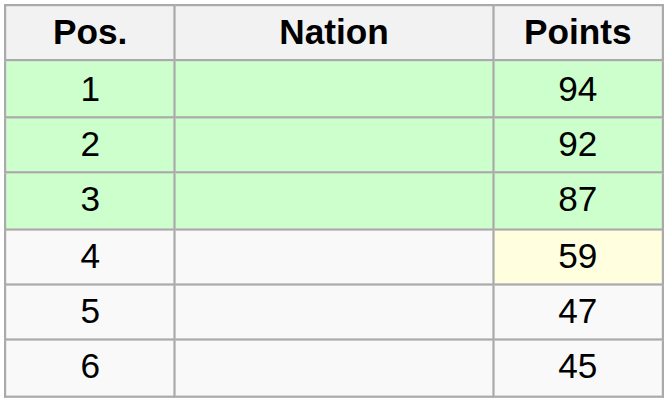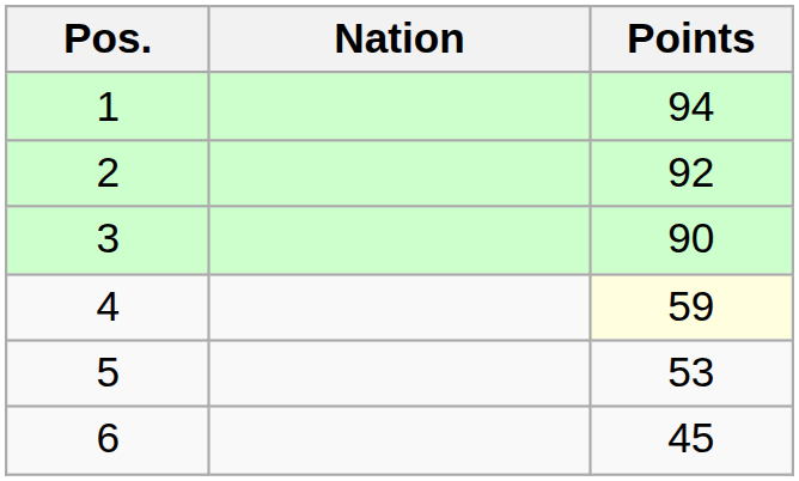3 | Points: 87 -> 90
5 | Points: 47 -> 53
